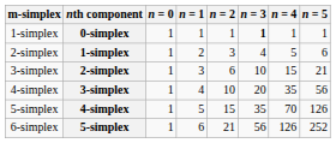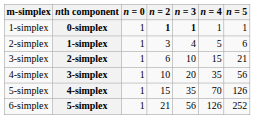- column: n = 1 | 1 | 2 | 3 | 4 | 5 | 6
0-simplex | n = 2: normal -> bold
